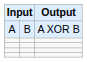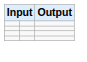- row: A | B | A XOR B
